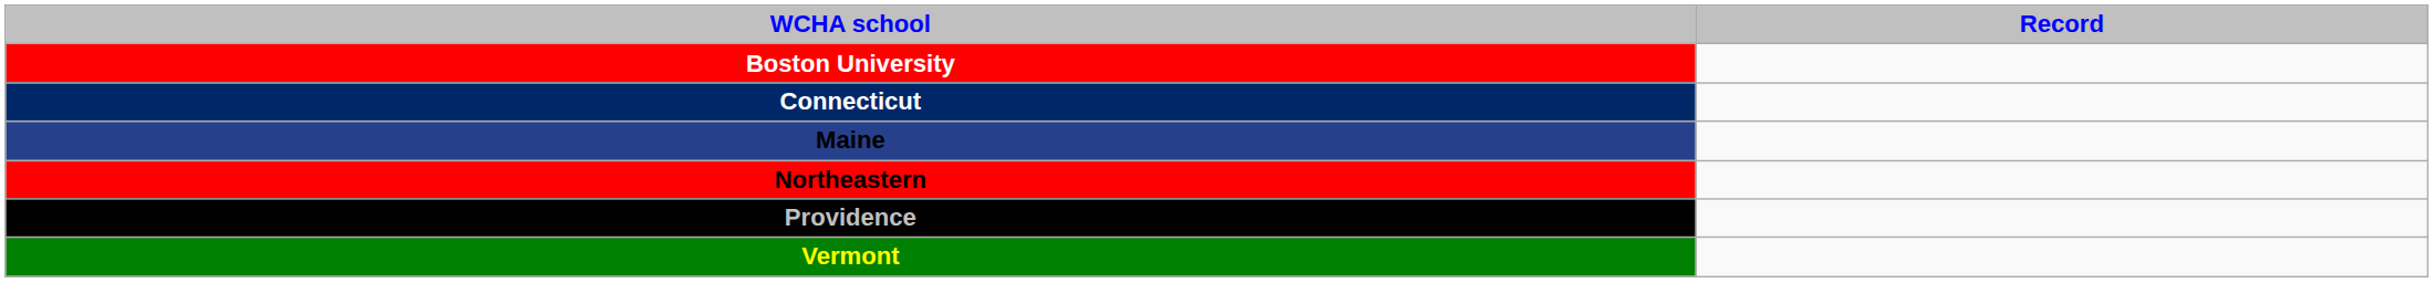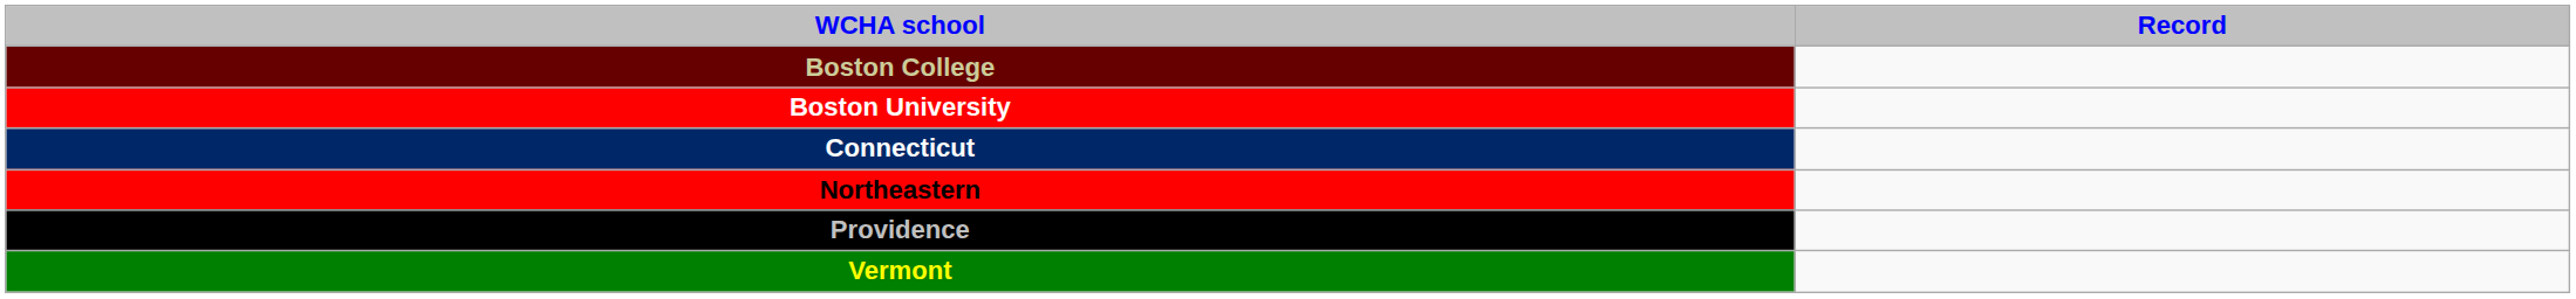+ row: Boston College
- row: Maine
